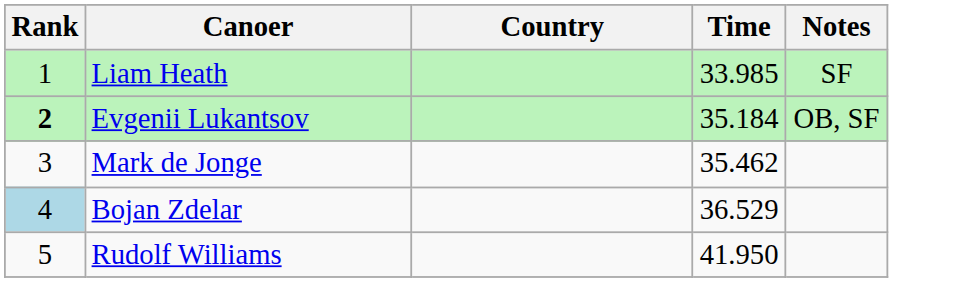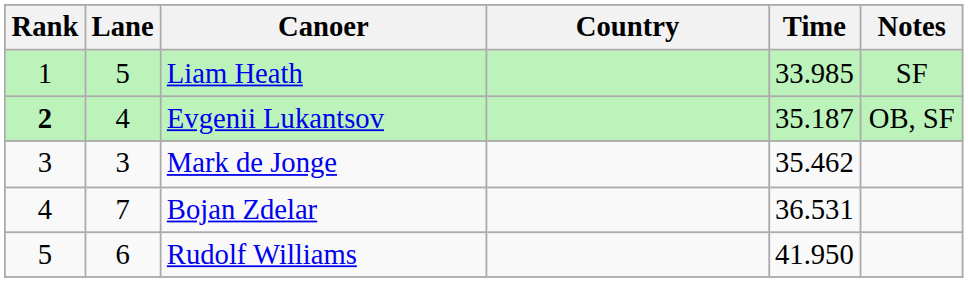+ column: Lane | 5 | 4 | 3 | 7 | 6
Evgenii Lukantsov | Time: 35.184 -> 35.187
Bojan Zdelar | Rank: lightblue background -> no background
Bojan Zdelar | Time: 36.529 -> 36.531
